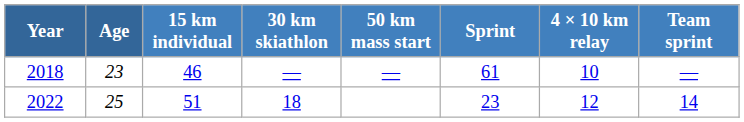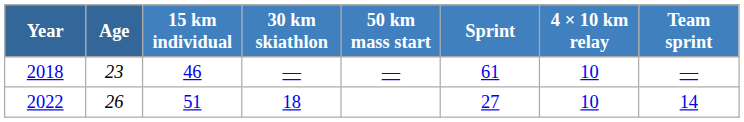2022 | Age: 25 -> 26
2022 | Sprint: 23 -> 27
2022 | 4 × 10 km relay: 12 -> 10
